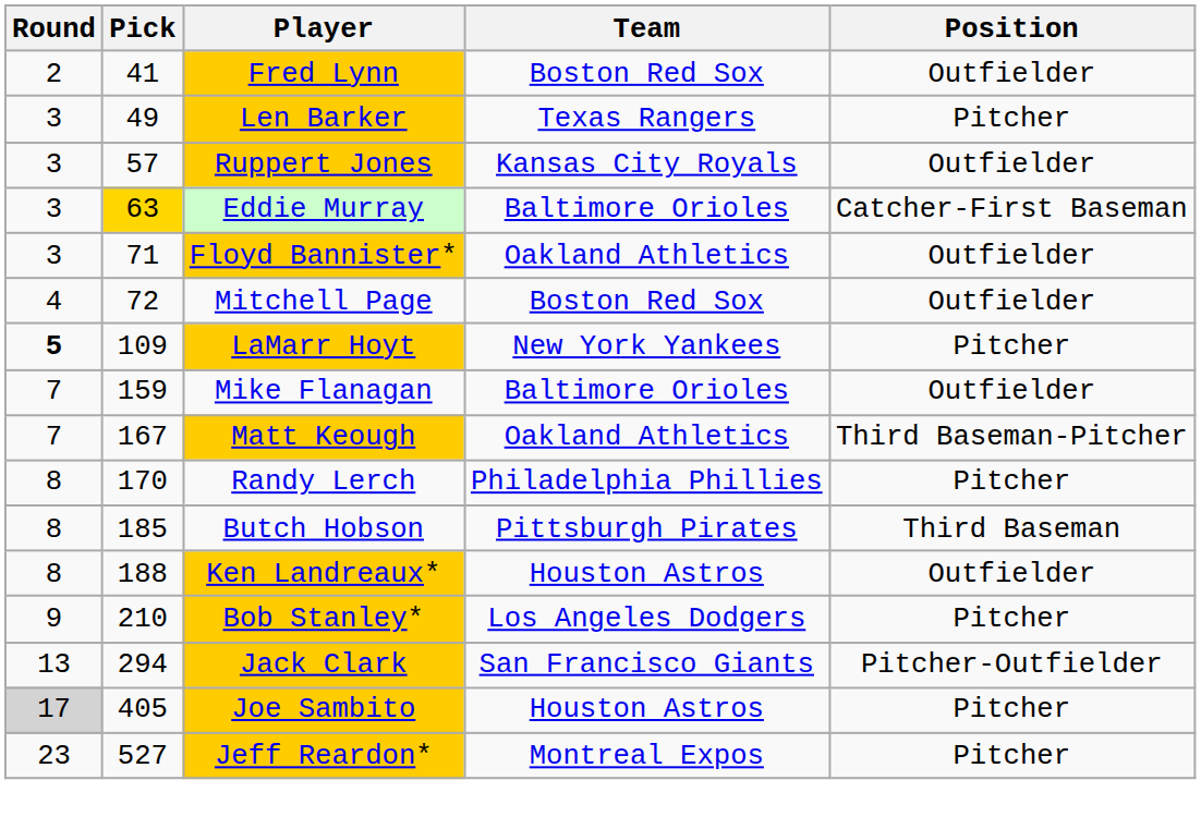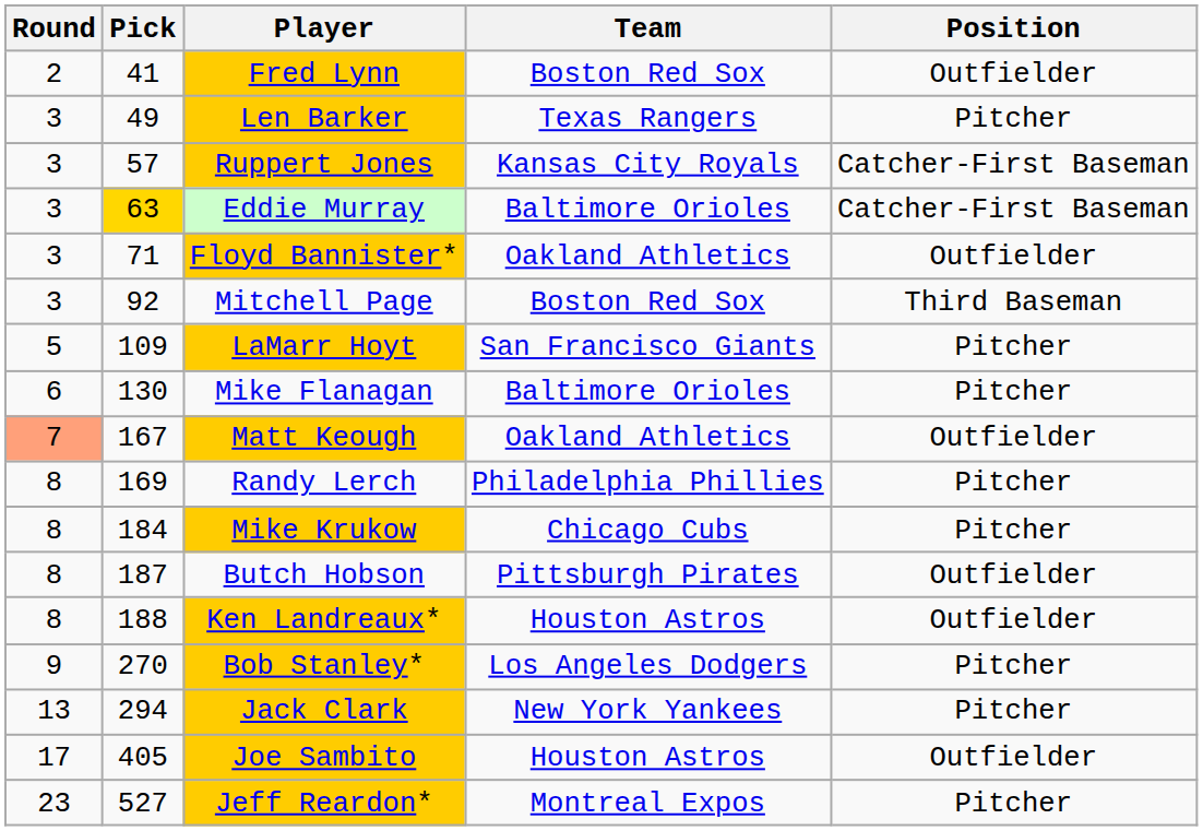Ruppert Jones | Position: Outfielder -> Catcher-First Baseman
Mitchell Page | Round: 4 -> 3
Mitchell Page | Pick: 72 -> 92
Mitchell Page | Position: Outfielder -> Third Baseman
LaMarr Hoyt | Round: bold -> normal
LaMarr Hoyt | Team: New York Yankees -> San Francisco Giants
Mike Flanagan | Round: 7 -> 6
Mike Flanagan | Pick: 159 -> 130
Mike Flanagan | Position: Outfielder -> Pitcher
Matt Keough | Round: no background -> lightsalmon background
Matt Keough | Position: Third Baseman-Pitcher -> Outfielder
Randy Lerch | Pick: 170 -> 169
+ row: 8 | 184 | Mike Krukow | Chicago Cubs | Pitcher
Butch Hobson | Pick: 185 -> 187
Butch Hobson | Position: Third Baseman -> Outfielder
Bob Stanley* | Pick: 210 -> 270
Jack Clark | Team: San Francisco Giants -> New York Yankees
Jack Clark | Position: Pitcher-Outfielder -> Pitcher
Joe Sambito | Round: lightgrey background -> no background
Joe Sambito | Position: Pitcher -> Outfielder
